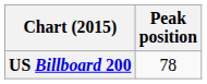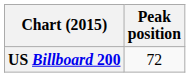US Billboard 200 | Peak position: 78 -> 72
